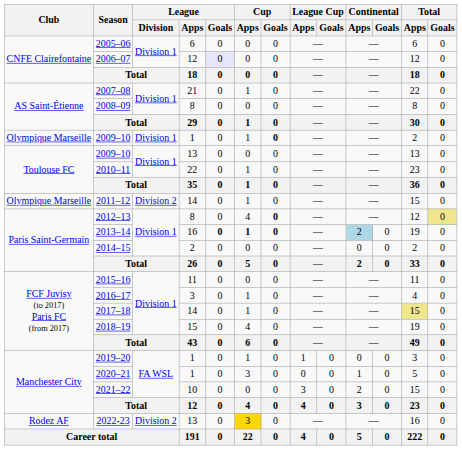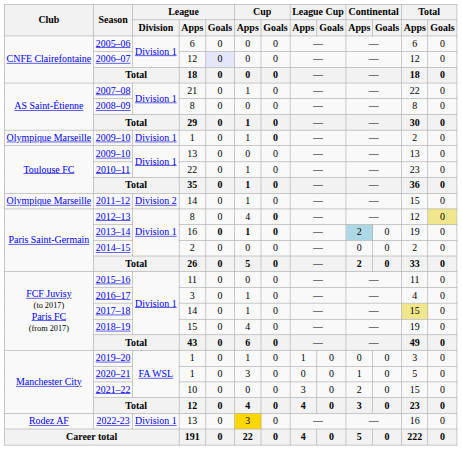2022-23 | League / Division: Division 2 -> Division 1
